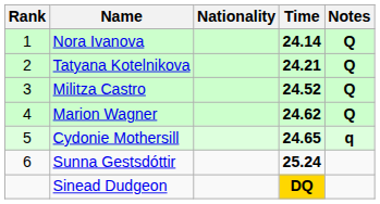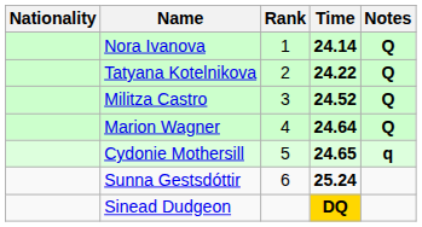columns swapped: Rank <-> Nationality
Tatyana Kotelnikova | Time: 24.21 -> 24.22
Marion Wagner | Time: 24.62 -> 24.64
